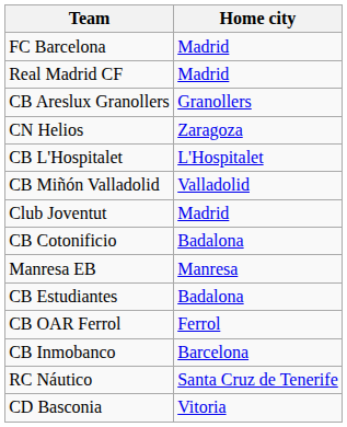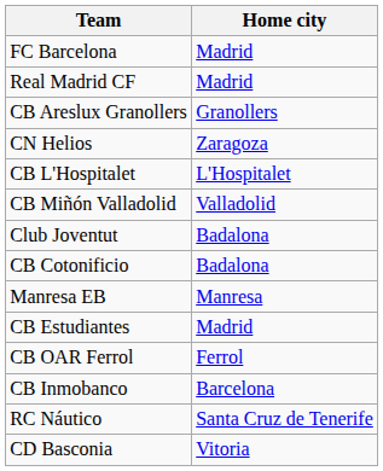Club Joventut | Home city: Madrid -> Badalona
CB Estudiantes | Home city: Badalona -> Madrid
